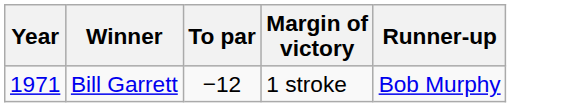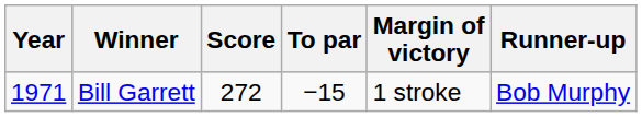+ column: Score | 272
Bill Garrett | To par: −12 -> −15
